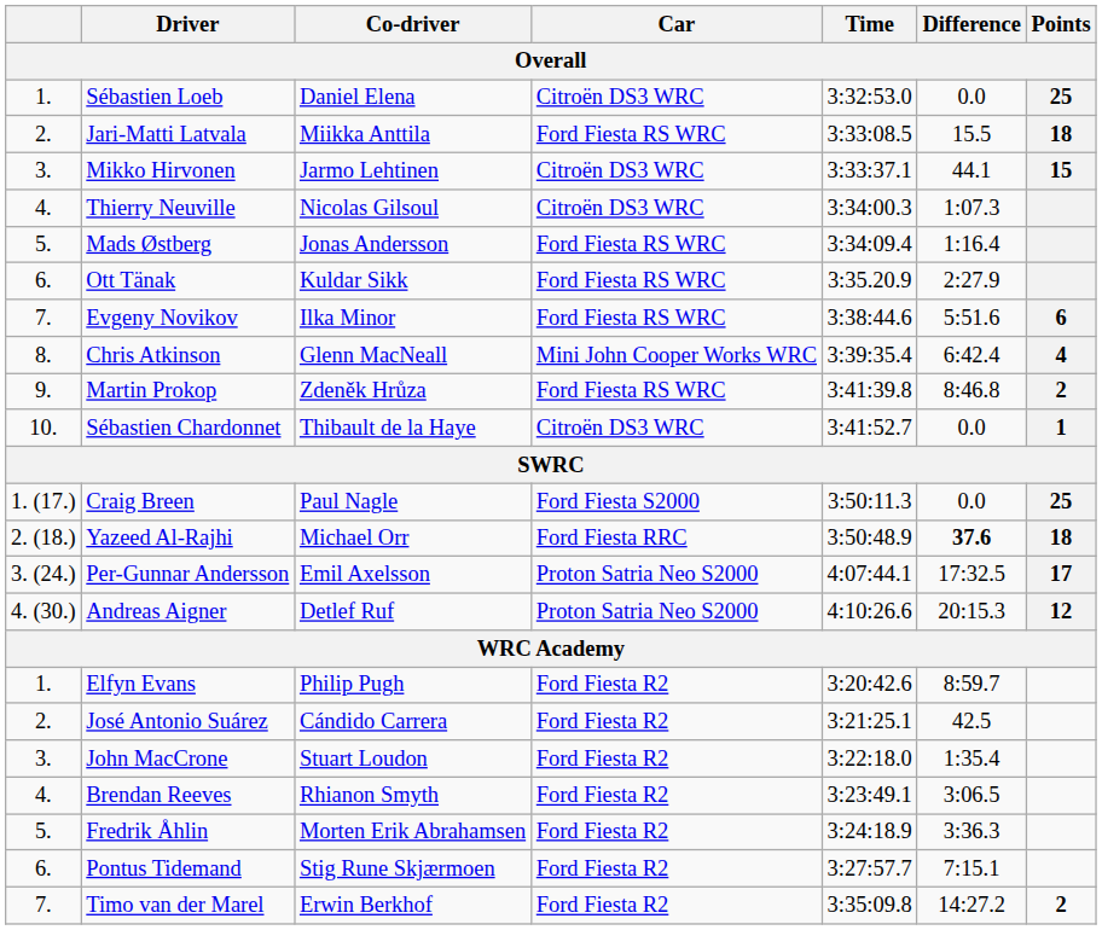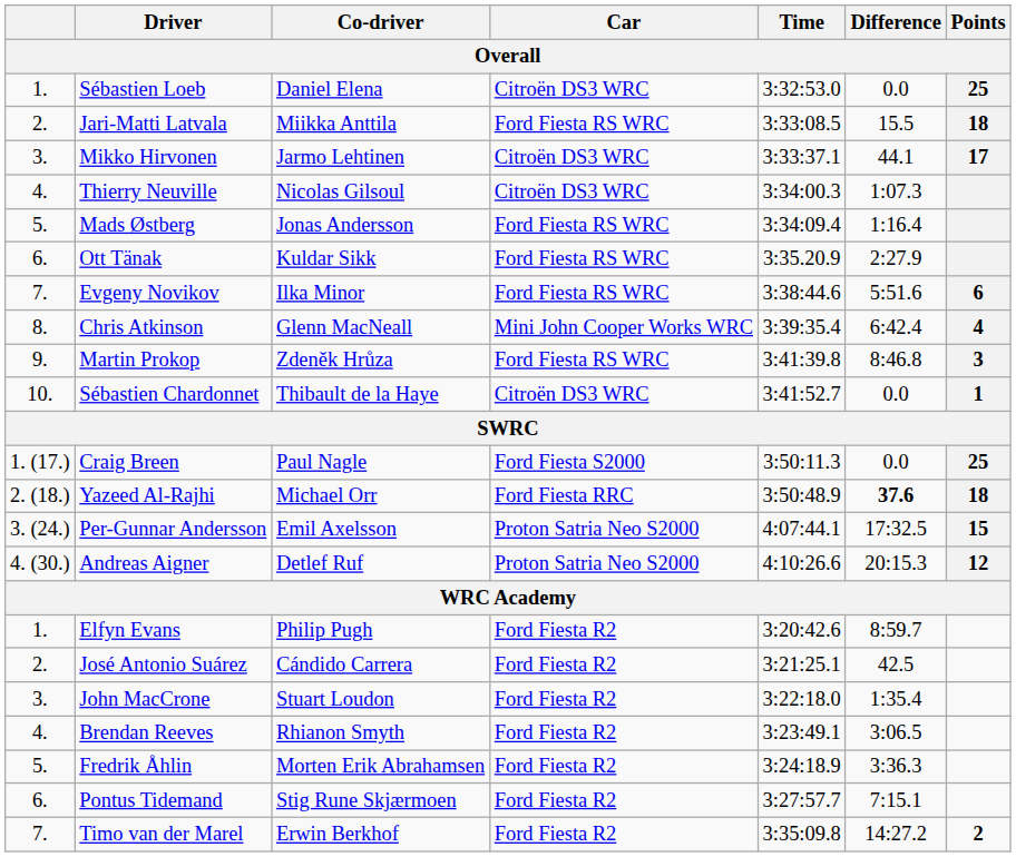Mikko Hirvonen | Points: 15 -> 17
Martin Prokop | Points: 2 -> 3
Per-Gunnar Andersson | Points: 17 -> 15
